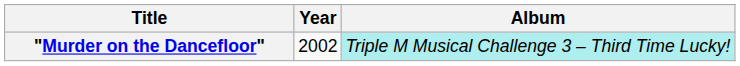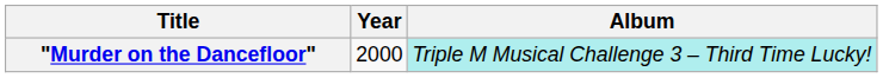"Murder on the Dancefloor" | Year: 2002 -> 2000
